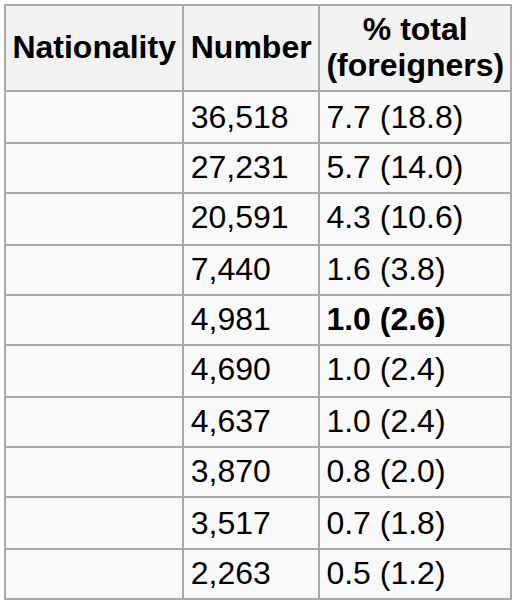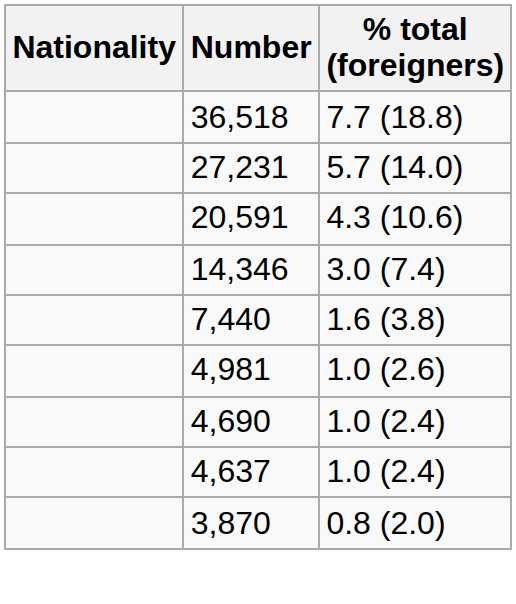+ row: 14,346 | 3.0 (7.4)
4,981 | % total (foreigners): bold -> normal
- row: 3,517 | 0.7 (1.8)
- row: 2,263 | 0.5 (1.2)
